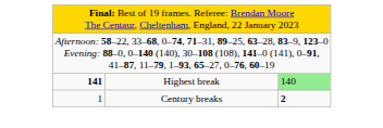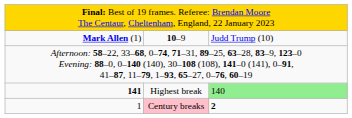+ row: Mark Allen (1) | 10–9 | Judd Trump (10)
1 | column 2: no background -> pink background
